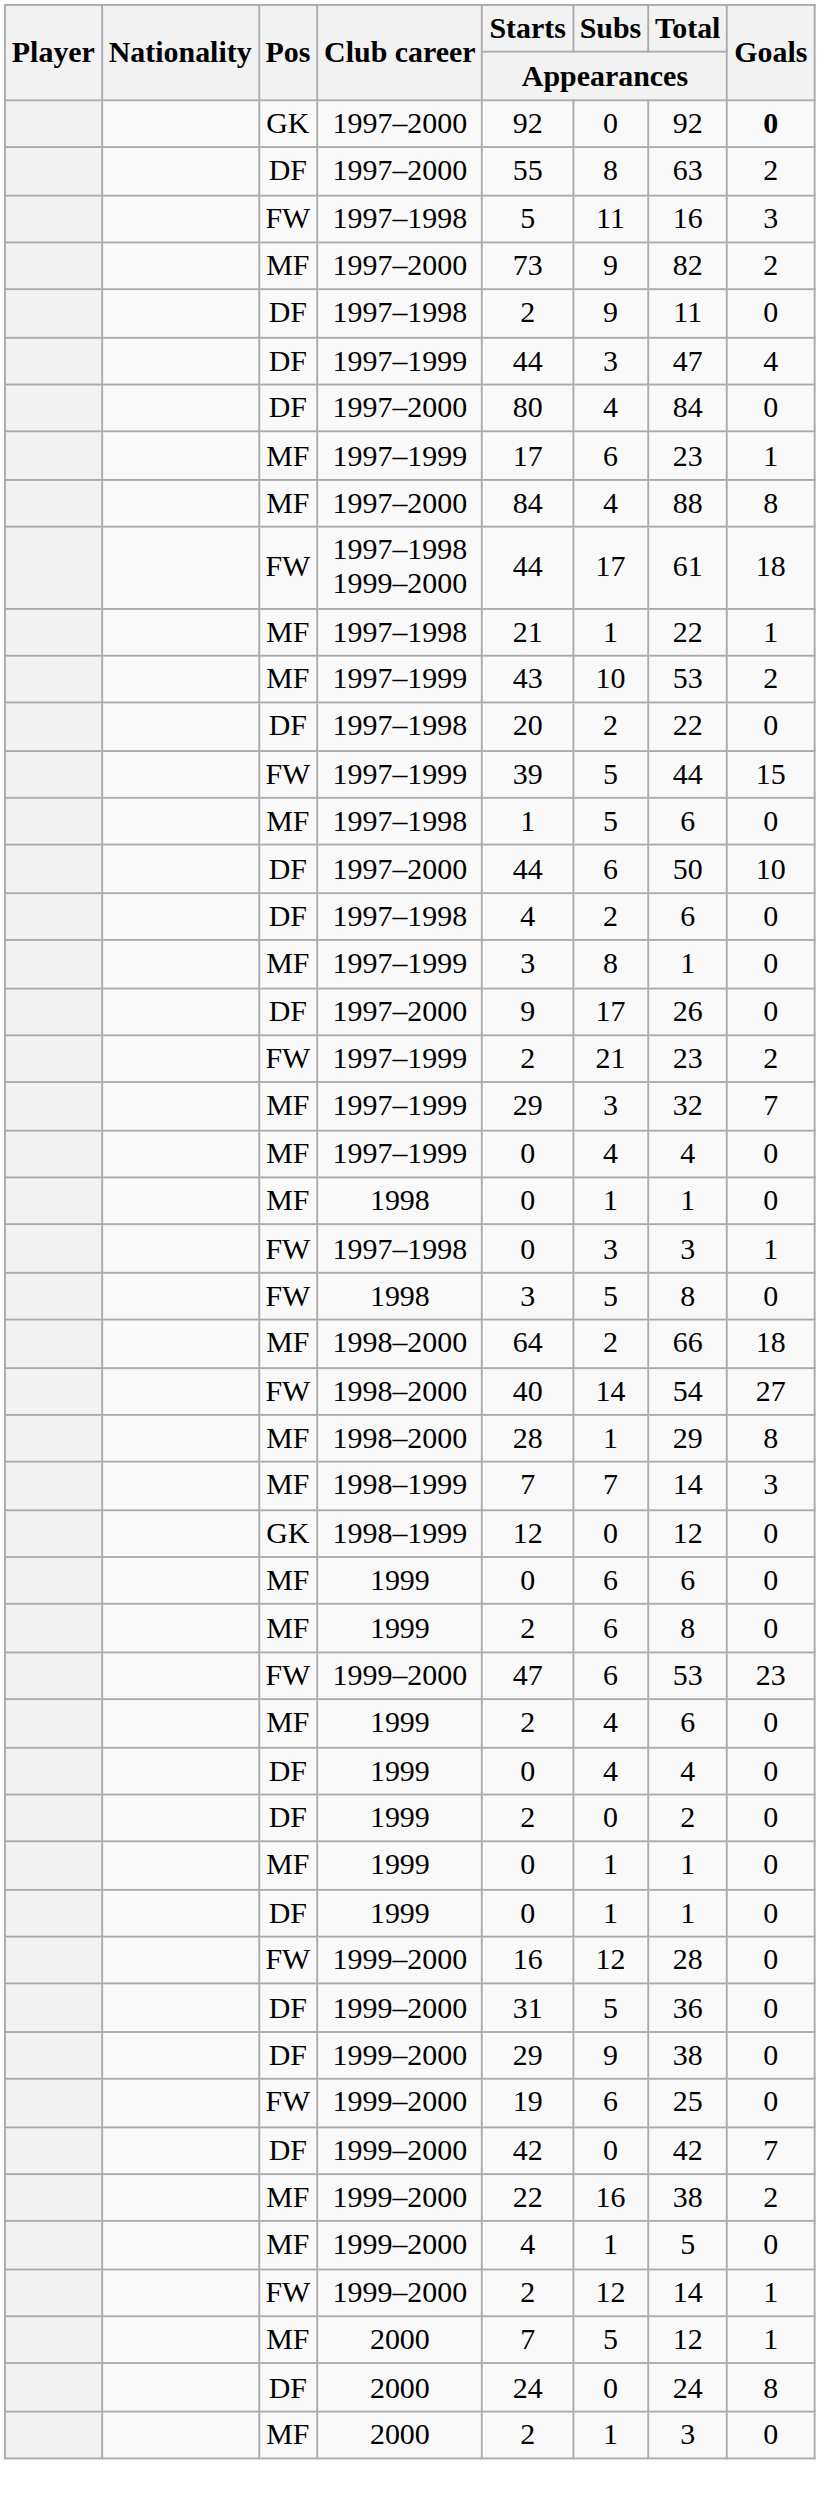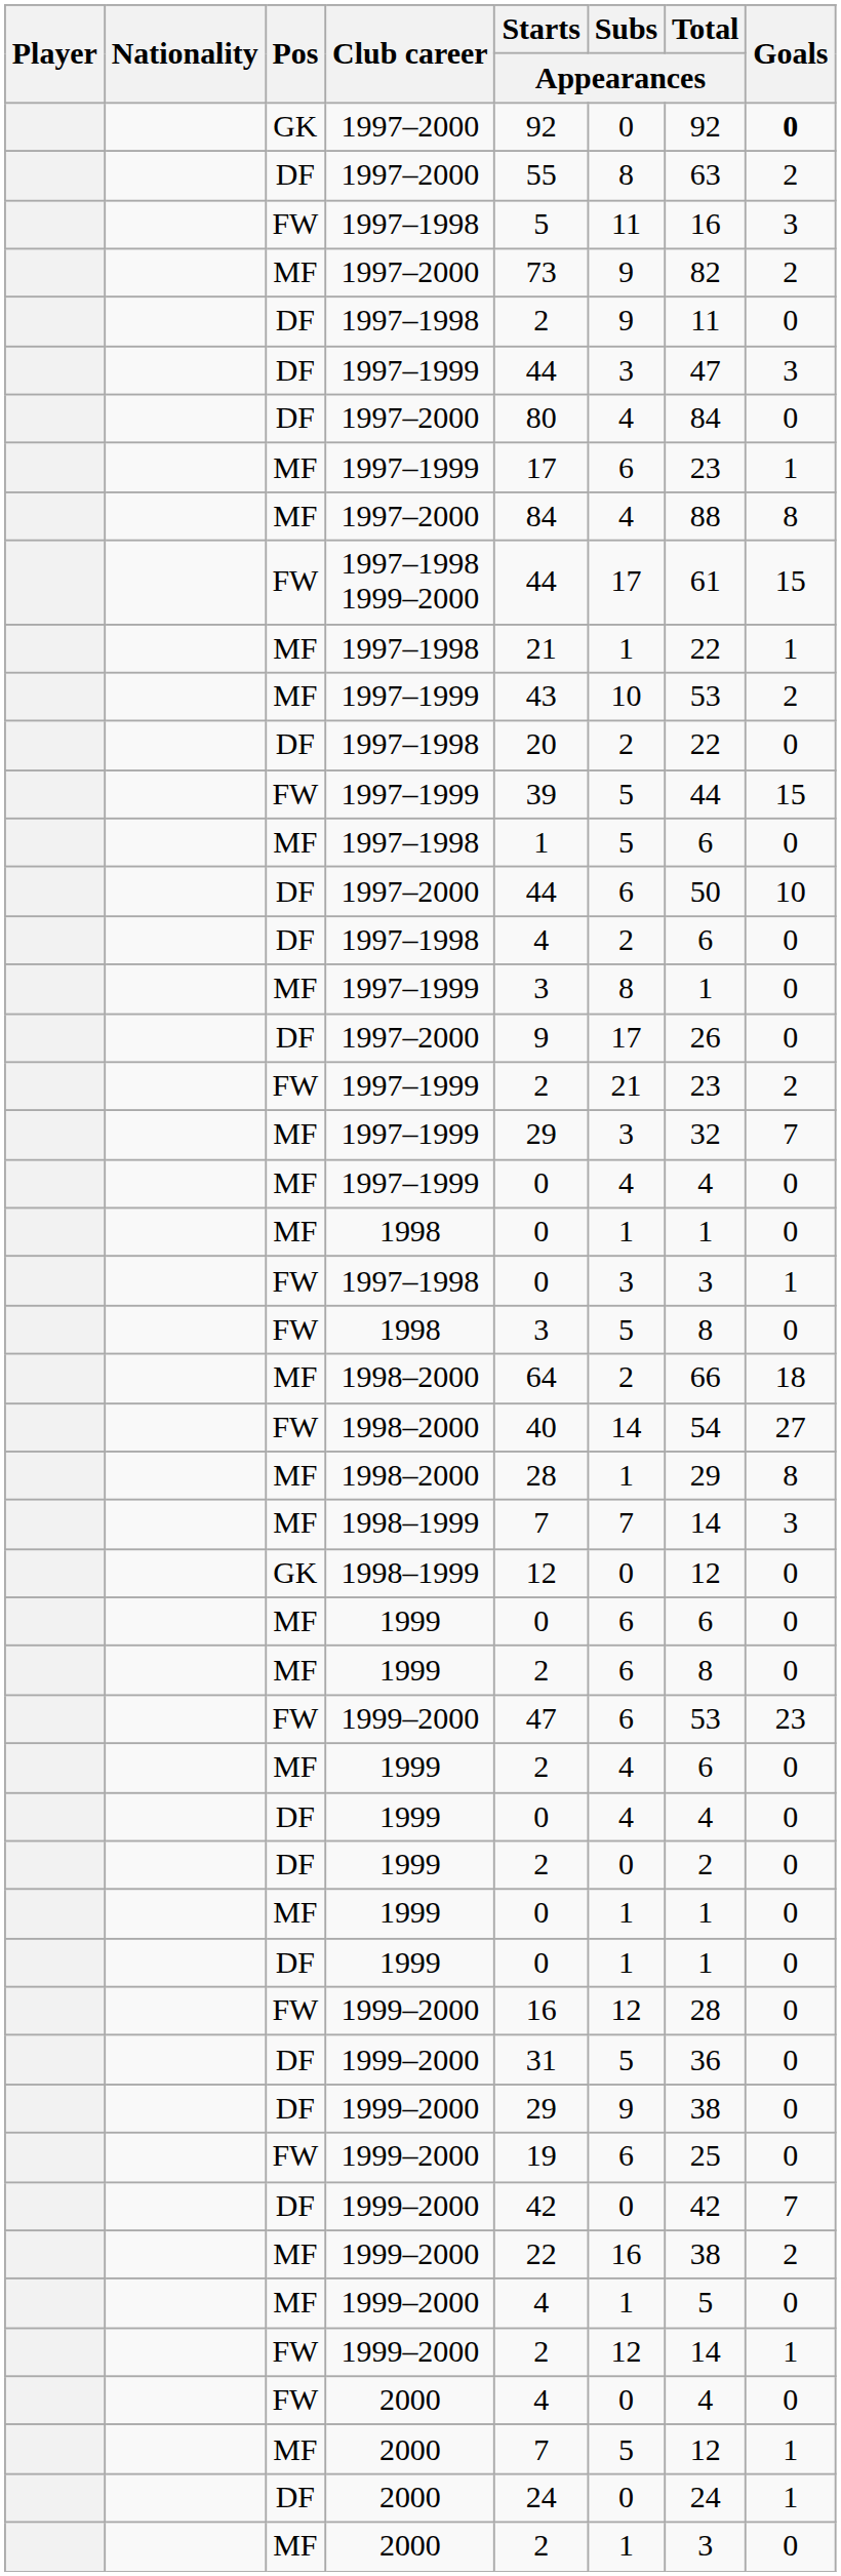DF / 1997–1999 | Goals: 4 -> 3
1997–1998 1999–2000 | Goals: 18 -> 15
+ row: FW | 2000 | 4 | 0 | 4 | 0
DF / 2000 | Goals: 8 -> 1
